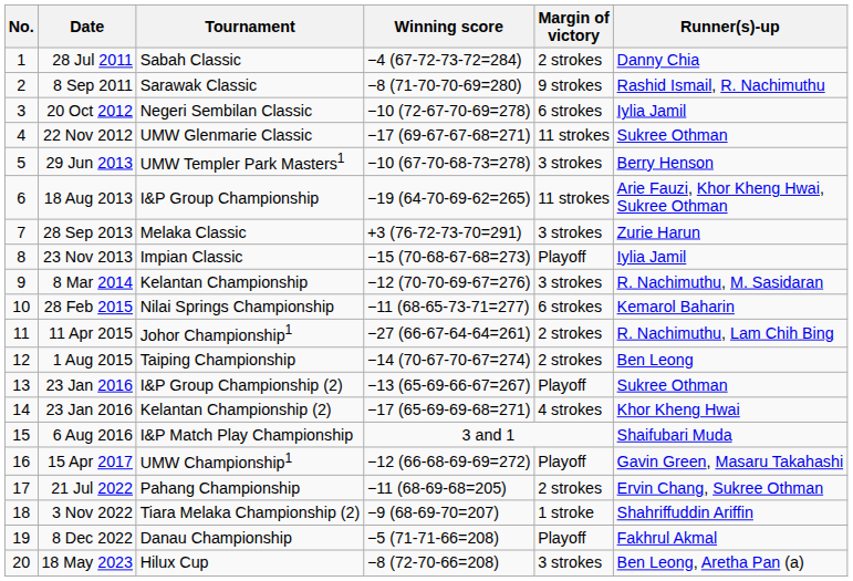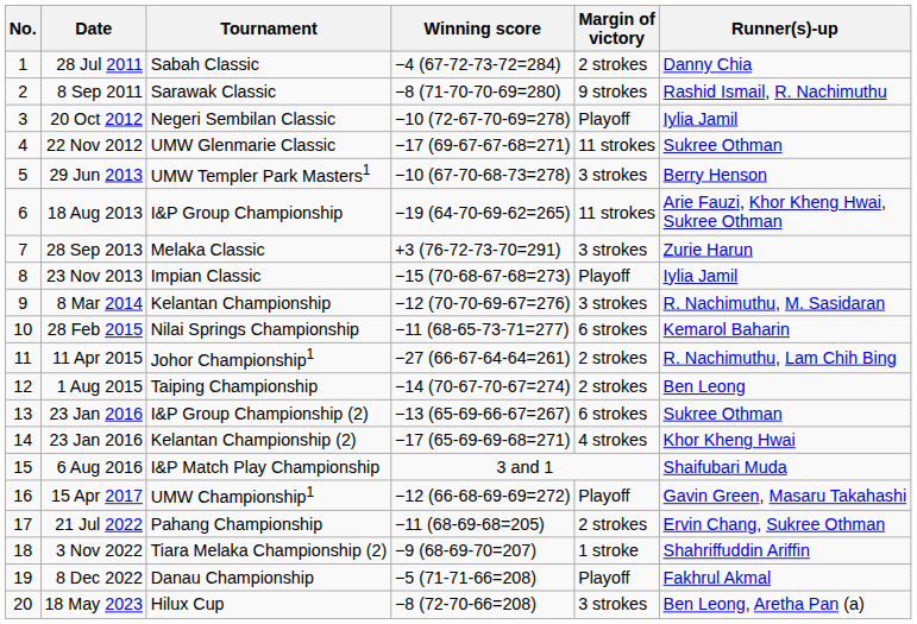Negeri Sembilan Classic | Margin of victory: 6 strokes -> Playoff
I&P Group Championship (2) | Margin of victory: Playoff -> 6 strokes
